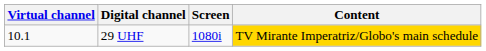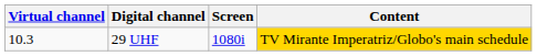29 UHF | Virtual channel: 10.1 -> 10.3
